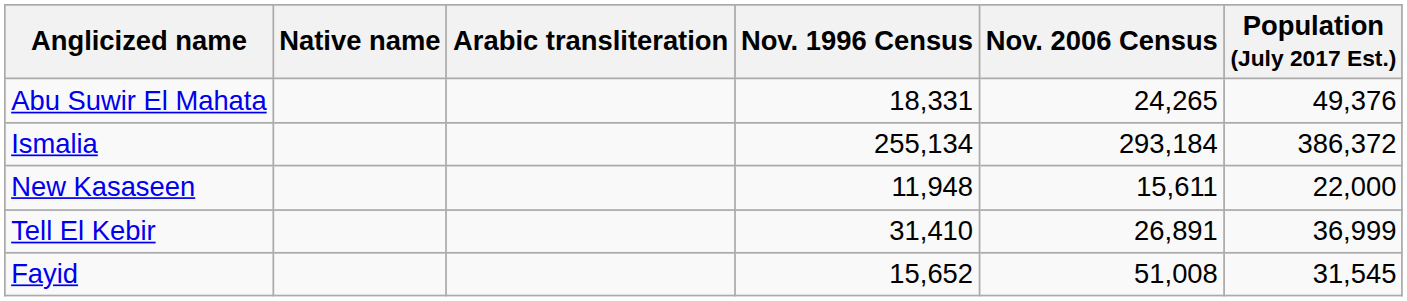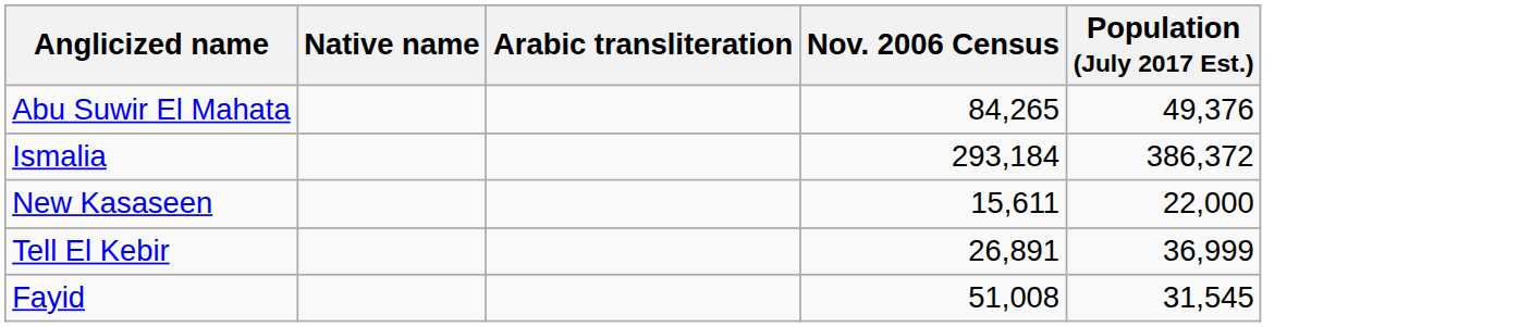- column: Nov. 1996 Census | 18,331 | 255,134 | 11,948 | 31,410 | 15,652
Abu Suwir El Mahata | Nov. 2006 Census: 24,265 -> 84,265
